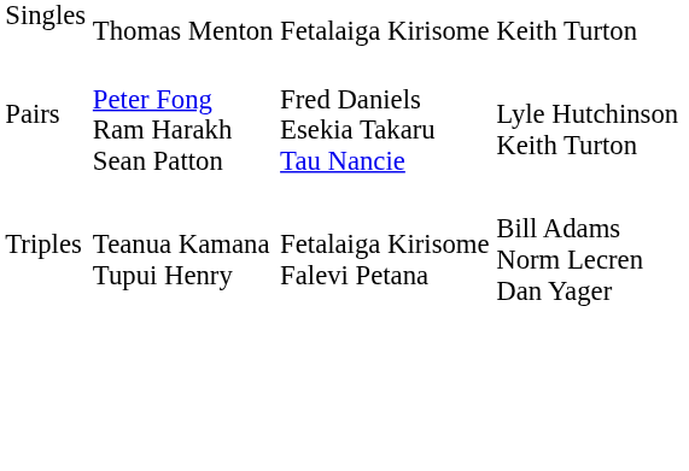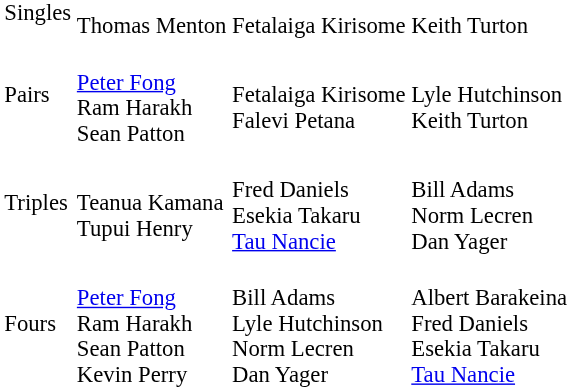Pairs | column 3: Fred Daniels Esekia Takaru Tau Nancie -> Fetalaiga Kirisome Falevi Petana
Triples | column 3: Fetalaiga Kirisome Falevi Petana -> Fred Daniels Esekia Takaru Tau Nancie
+ row: Fours | Peter Fong Ram Harakh Sean Patton Kevin Perry | Bill Adams Lyle Hutchinson Norm Lecren Dan Yager | Albert Barakeina Fred Daniels Esekia Takaru Tau Nancie
